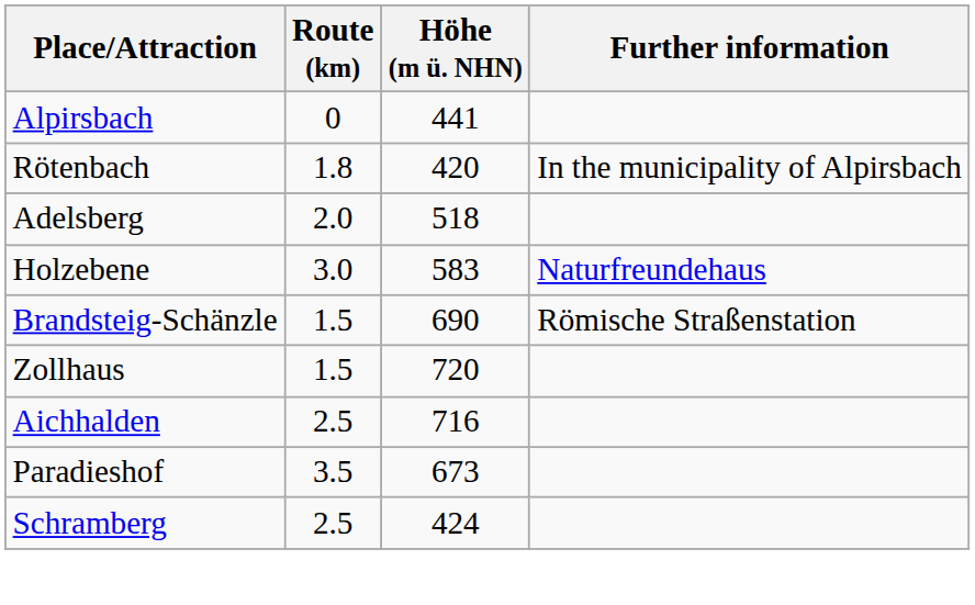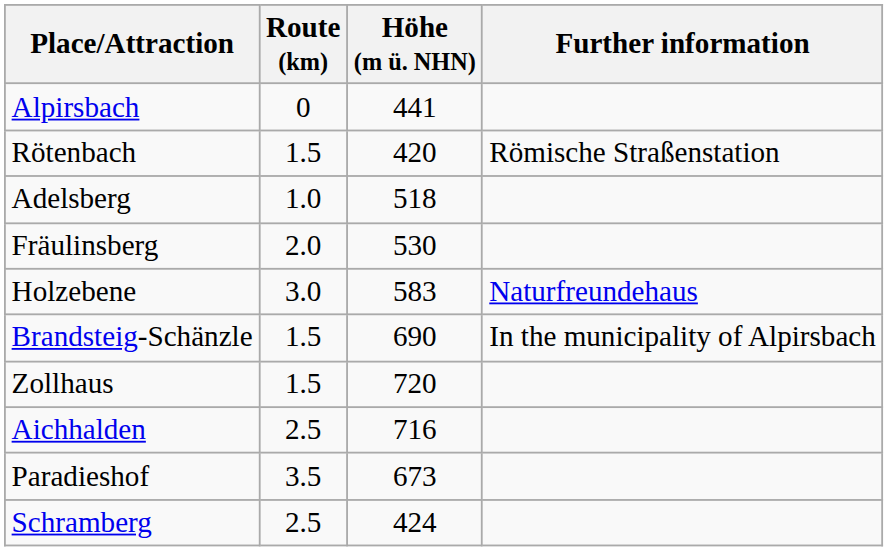Rötenbach | Route (km): 1.8 -> 1.5
Rötenbach | Further information: In the municipality of Alpirsbach -> Römische Straßenstation
Adelsberg | Route (km): 2.0 -> 1.0
+ row: Fräulinsberg | 2.0 | 530
Brandsteig-Schänzle | Further information: Römische Straßenstation -> In the municipality of Alpirsbach
